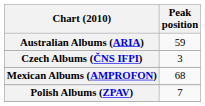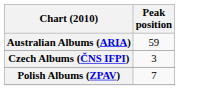- row: Mexican Albums (AMPROFON) | 68
